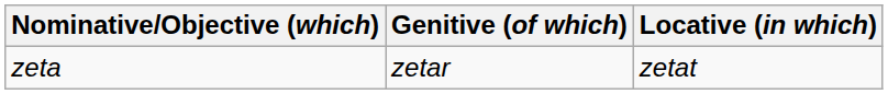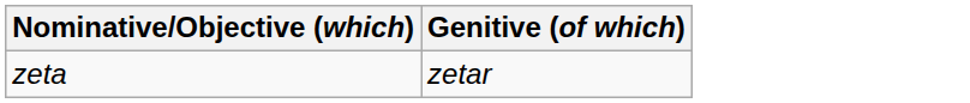- column: Locative (in which) | zetat
